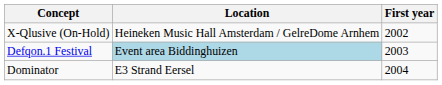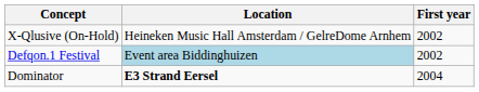Defqon.1 Festival | First year: 2003 -> 2002
Dominator | Location: normal -> bold
